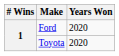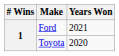Ford | Years Won: 2020 -> 2021
